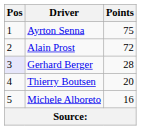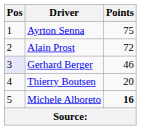Gerhard Berger | Points: 28 -> 46
Michele Alboreto | Points: normal -> bold
